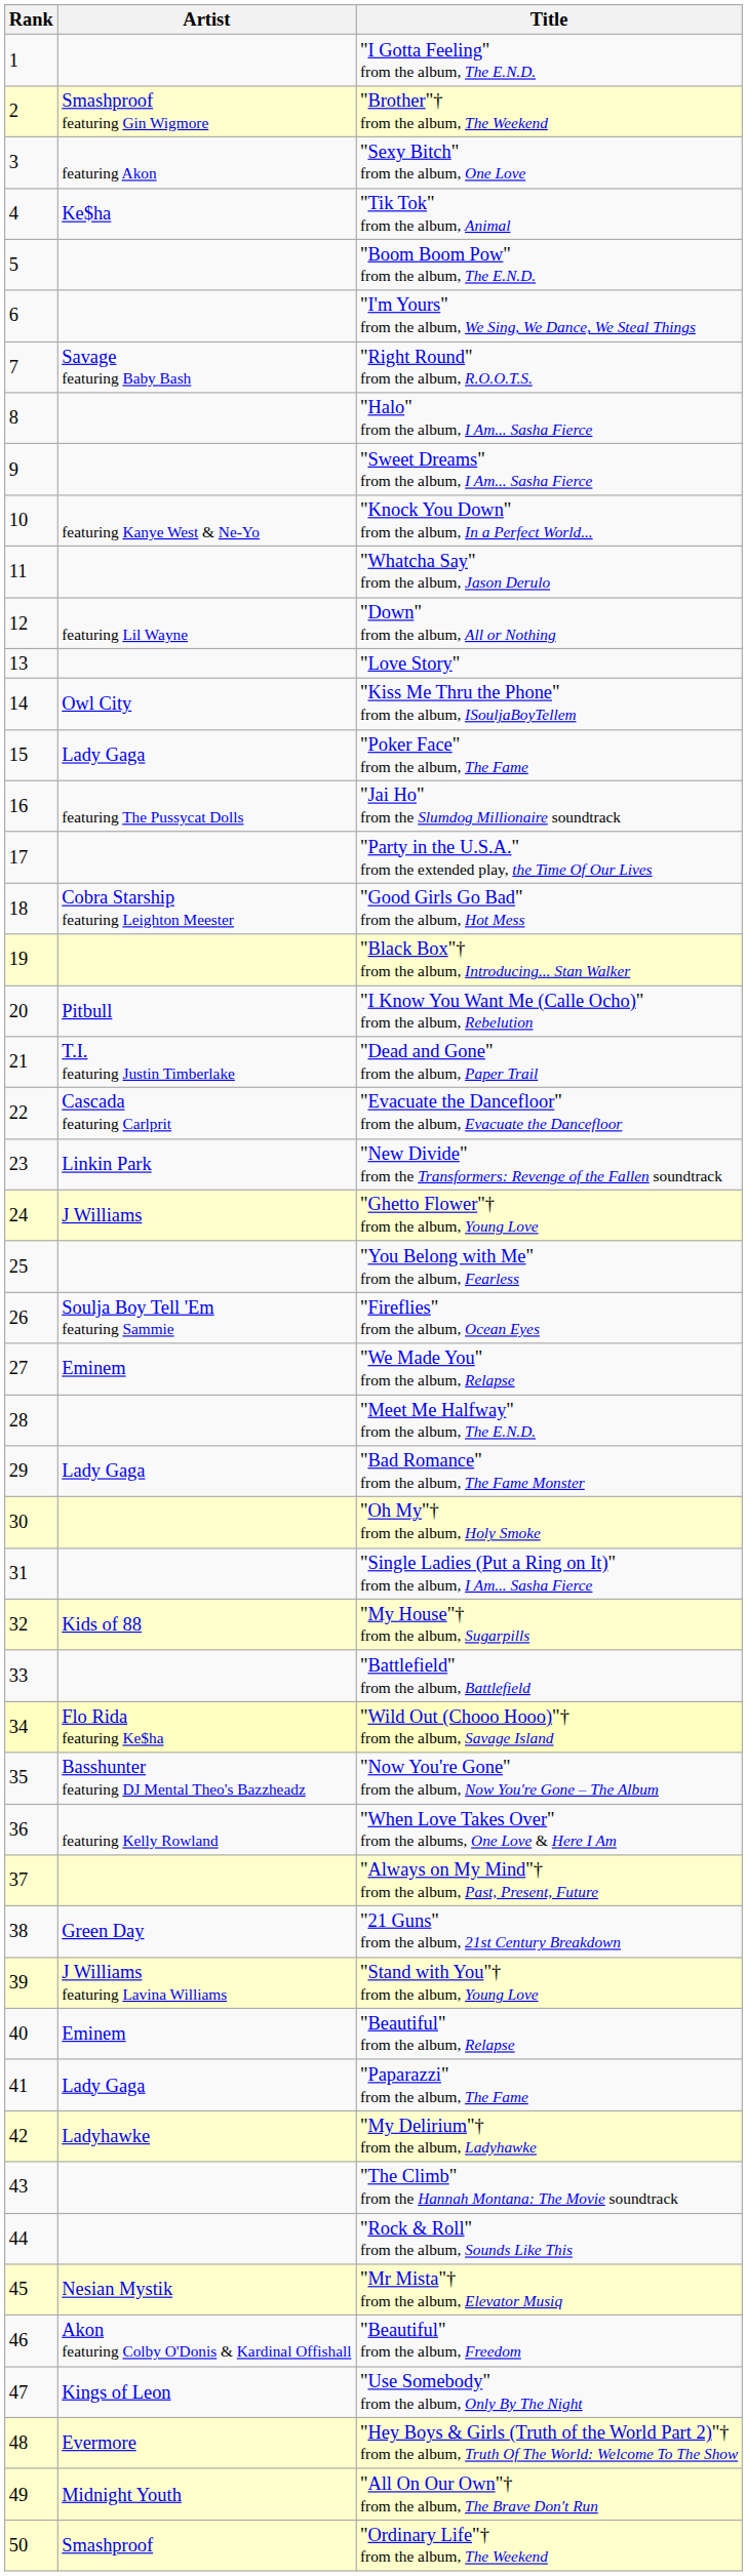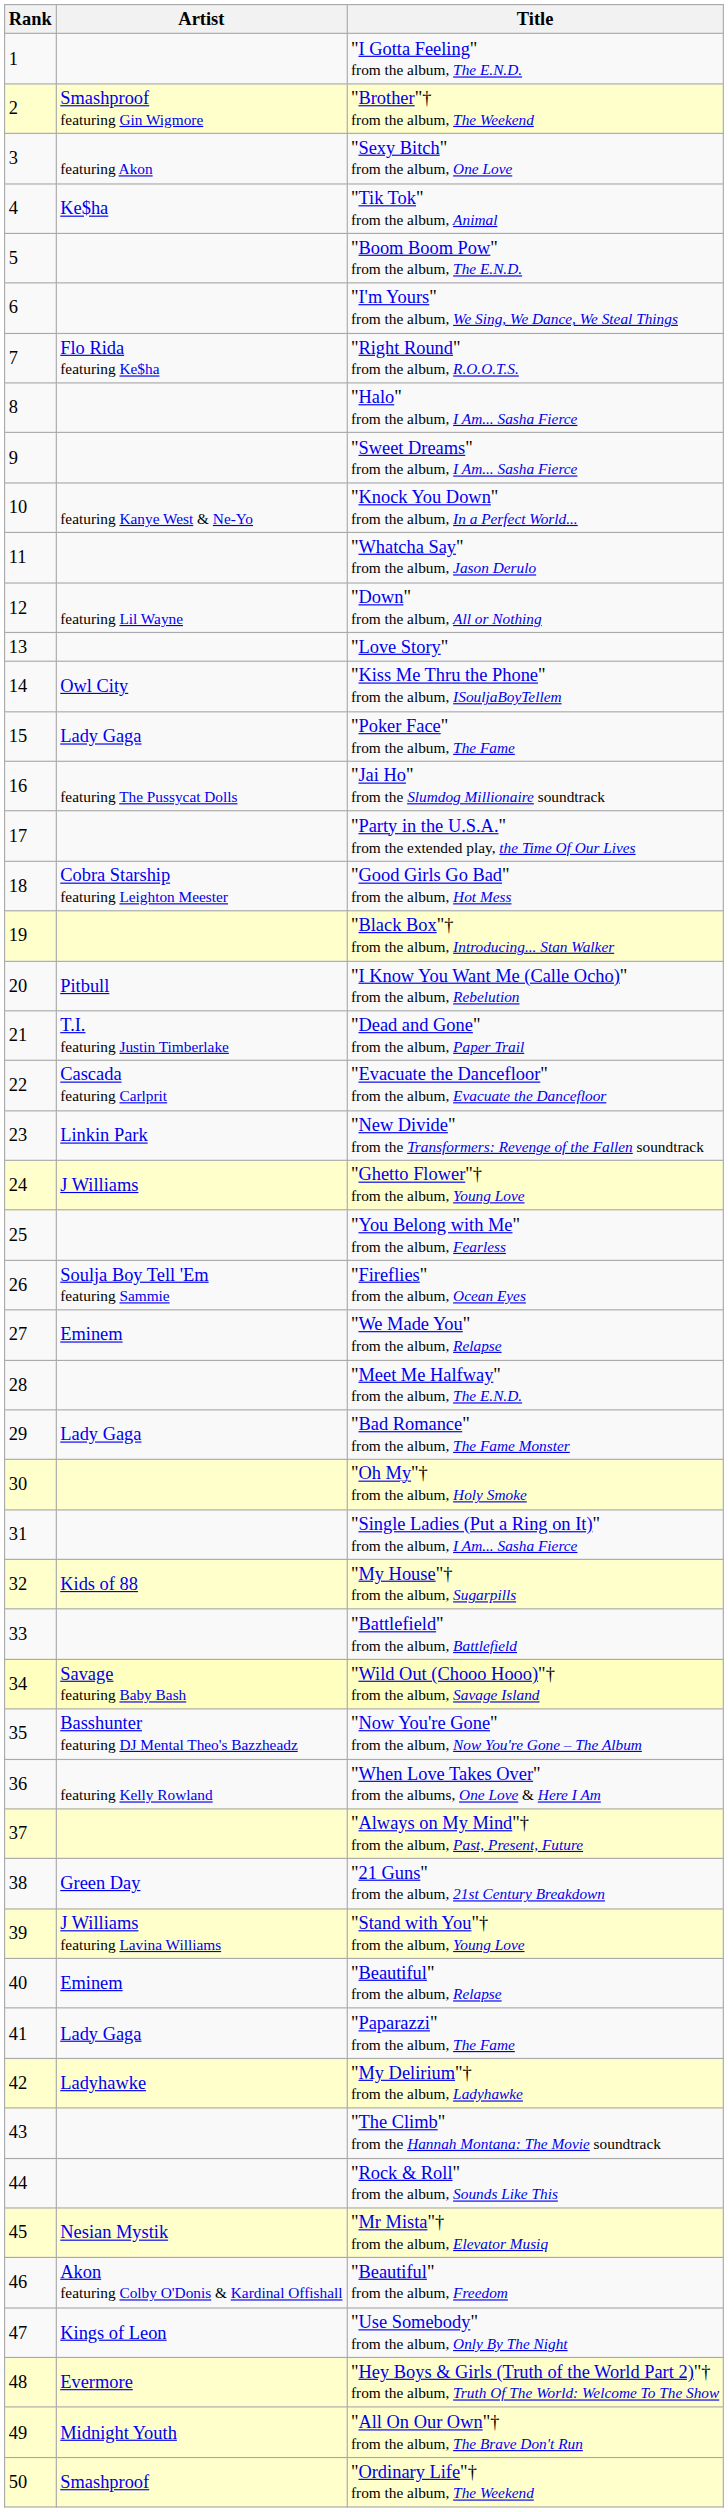"Right Round" from the album, R.O.O.T.S. | Artist: Savage featuring Baby Bash -> Flo Rida featuring Ke$ha
"Wild Out (Chooo Hooo)"† from the album, Savage Island | Artist: Flo Rida featuring Ke$ha -> Savage featuring Baby Bash
